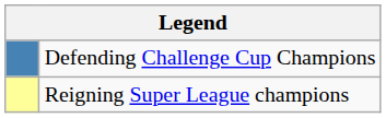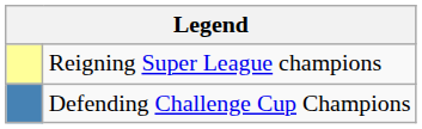rows swapped: Reigning Super League champions <-> Defending Challenge Cup Champions
